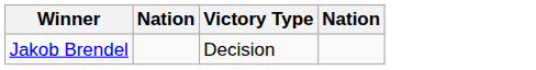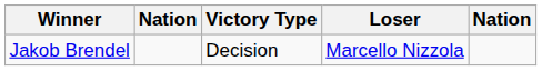+ column: Loser | Marcello Nizzola
